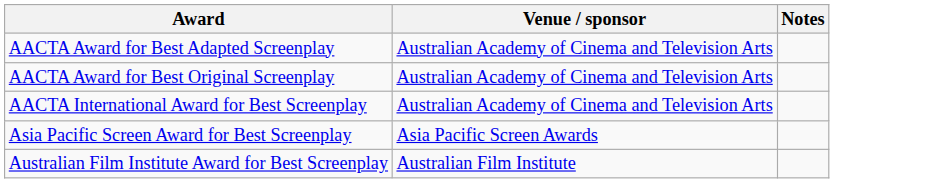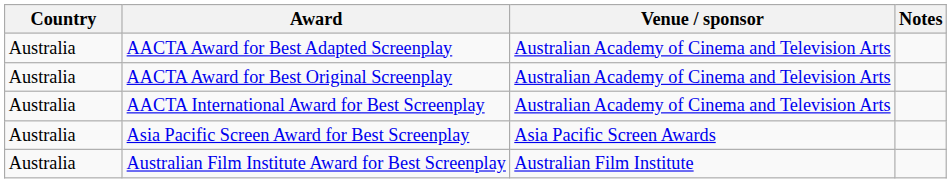+ column: Country | Australia | Australia | Australia | Australia | Australia
